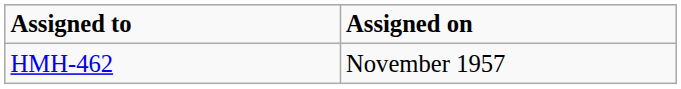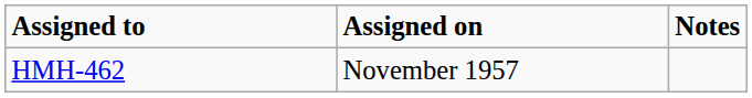+ column: Notes
